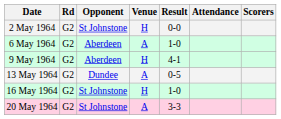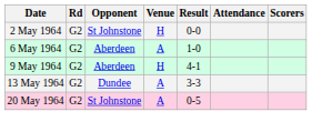13 May 1964 | Result: 0-5 -> 3-3
- row: 16 May 1964 | G2 | St Johnstone | H | 1-0
20 May 1964 | Result: 3-3 -> 0-5
